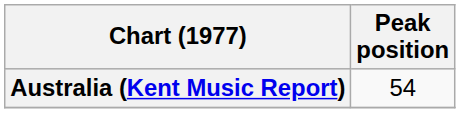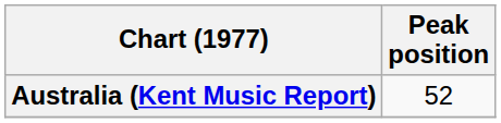Australia (Kent Music Report) | Peak position: 54 -> 52
